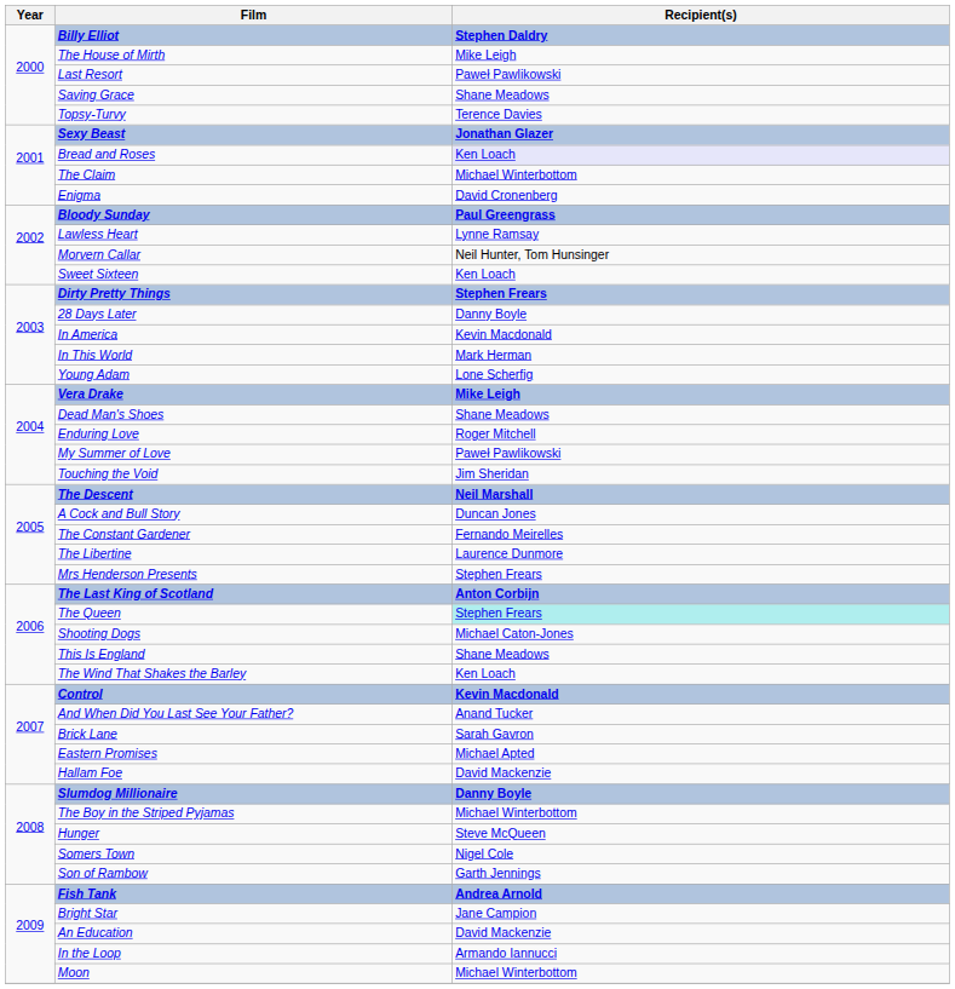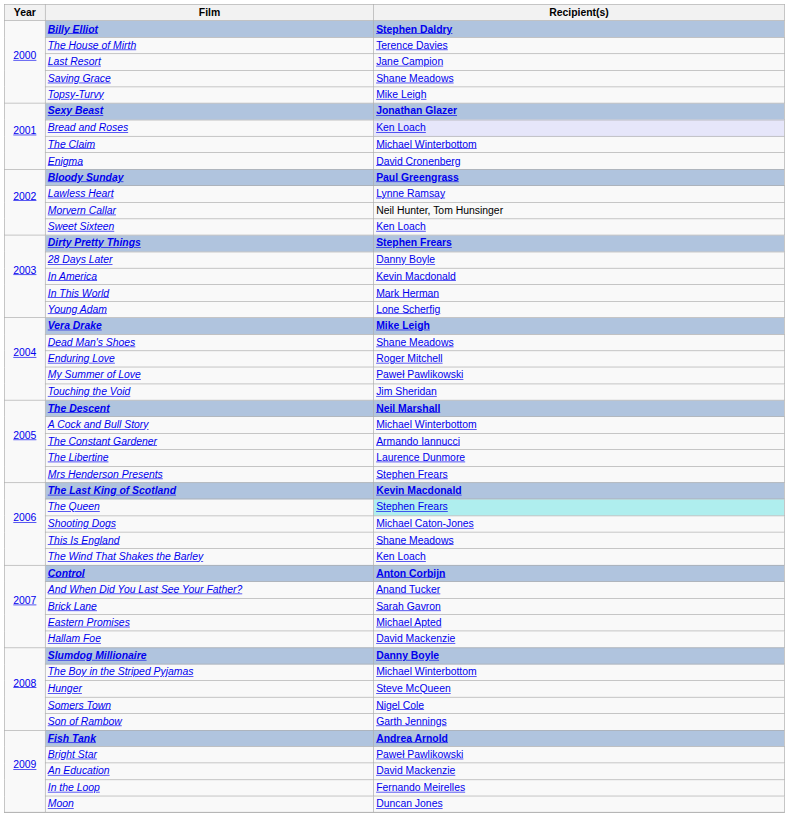The House of Mirth | Recipient(s): Mike Leigh -> Terence Davies
Last Resort | Recipient(s): Paweł Pawlikowski -> Jane Campion
Topsy-Turvy | Recipient(s): Terence Davies -> Mike Leigh
A Cock and Bull Story | Recipient(s): Duncan Jones -> Michael Winterbottom
The Constant Gardener | Recipient(s): Fernando Meirelles -> Armando Iannucci
The Last King of Scotland | Recipient(s): Anton Corbijn -> Kevin Macdonald
Control | Recipient(s): Kevin Macdonald -> Anton Corbijn
Bright Star | Recipient(s): Jane Campion -> Paweł Pawlikowski
In the Loop | Recipient(s): Armando Iannucci -> Fernando Meirelles
Moon | Recipient(s): Michael Winterbottom -> Duncan Jones
